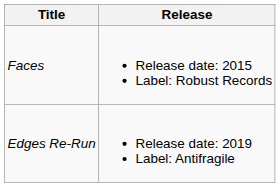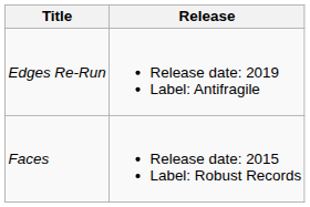rows swapped: Faces <-> Edges Re-Run
